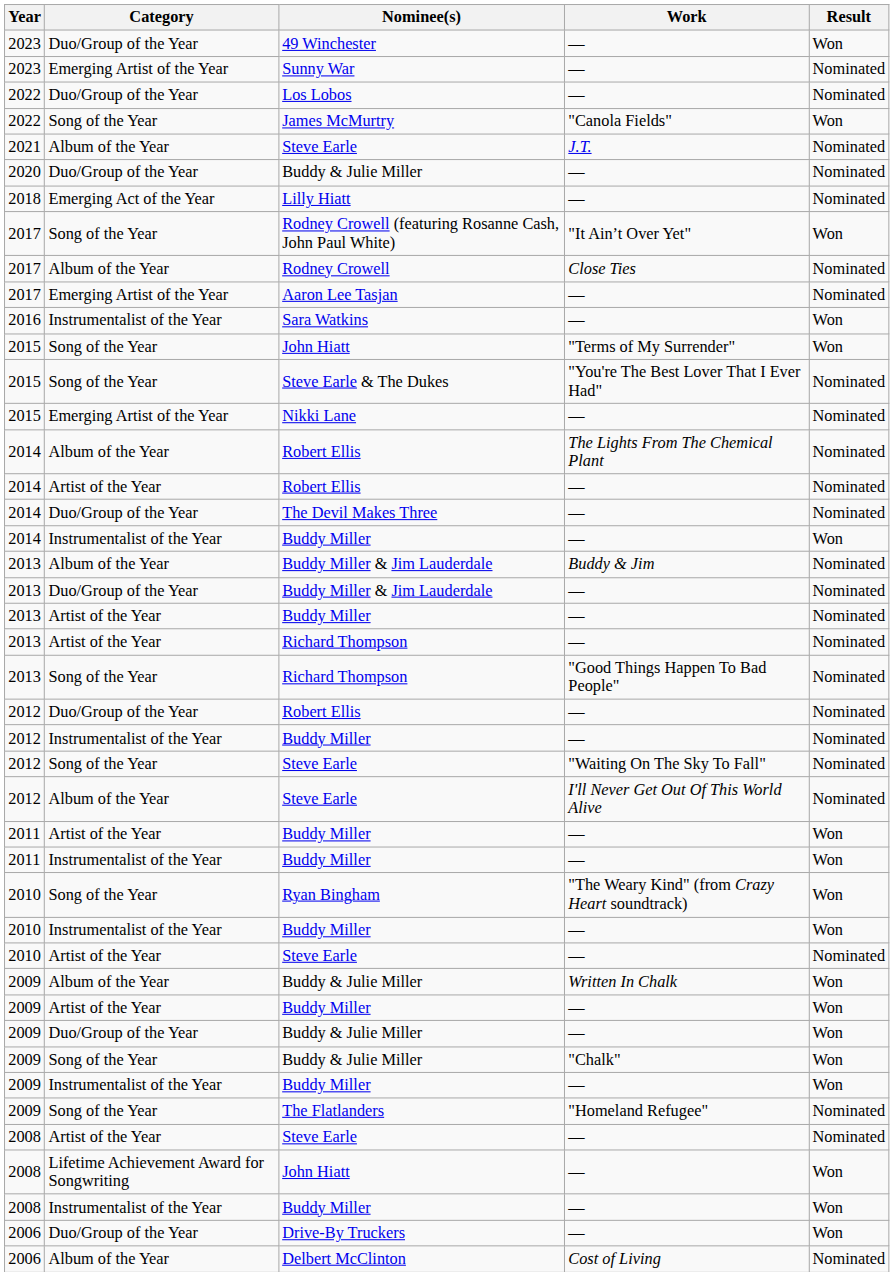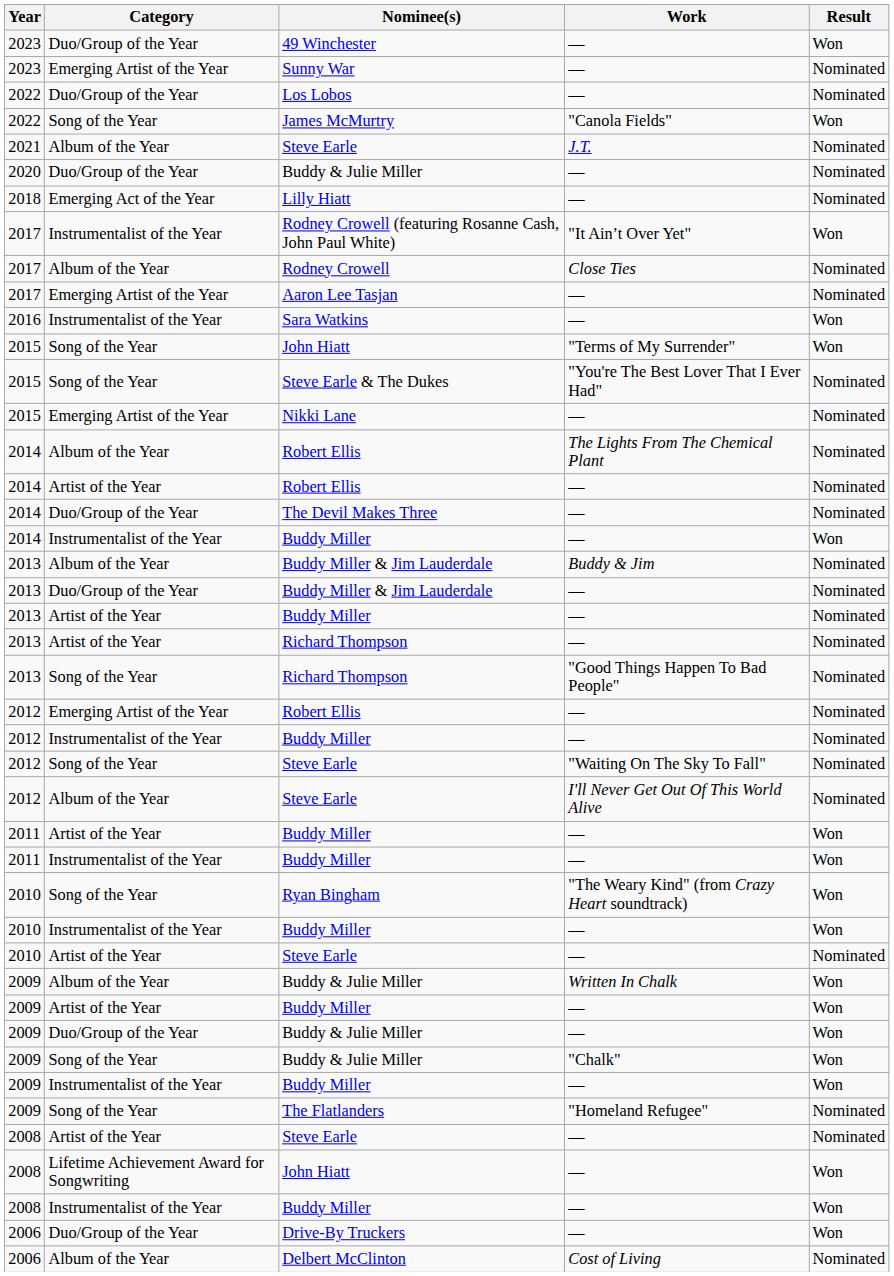Rodney Crowell (featuring Rosanne Cash, John Paul White) | Category: Song of the Year -> Instrumentalist of the Year
2012 / Robert Ellis | Category: Duo/Group of the Year -> Emerging Artist of the Year
